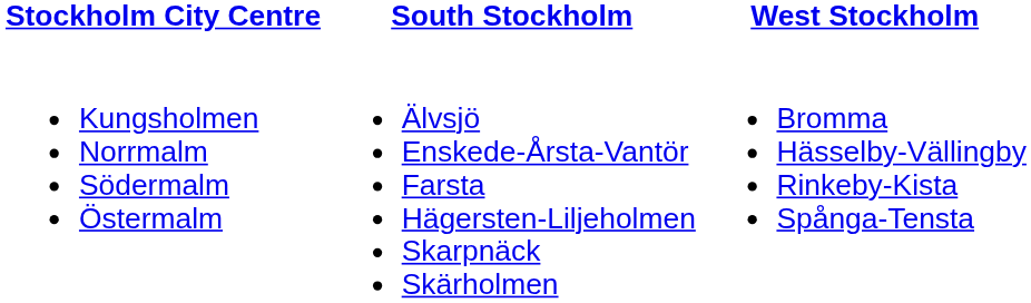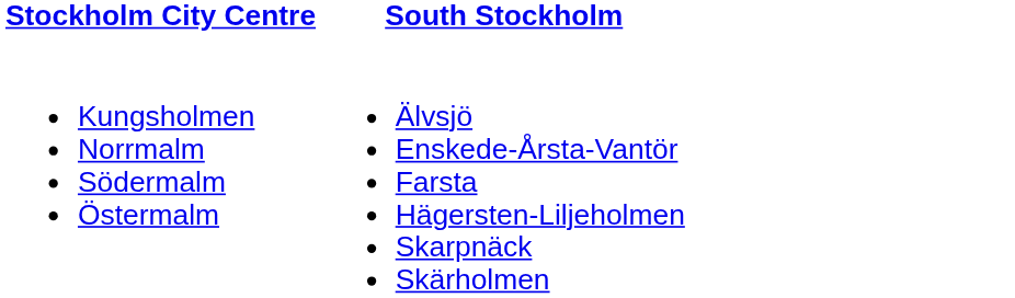- column: West Stockholm | Bromma Hässelby-Vällingby Rinkeby-Kista Spånga-Tensta
